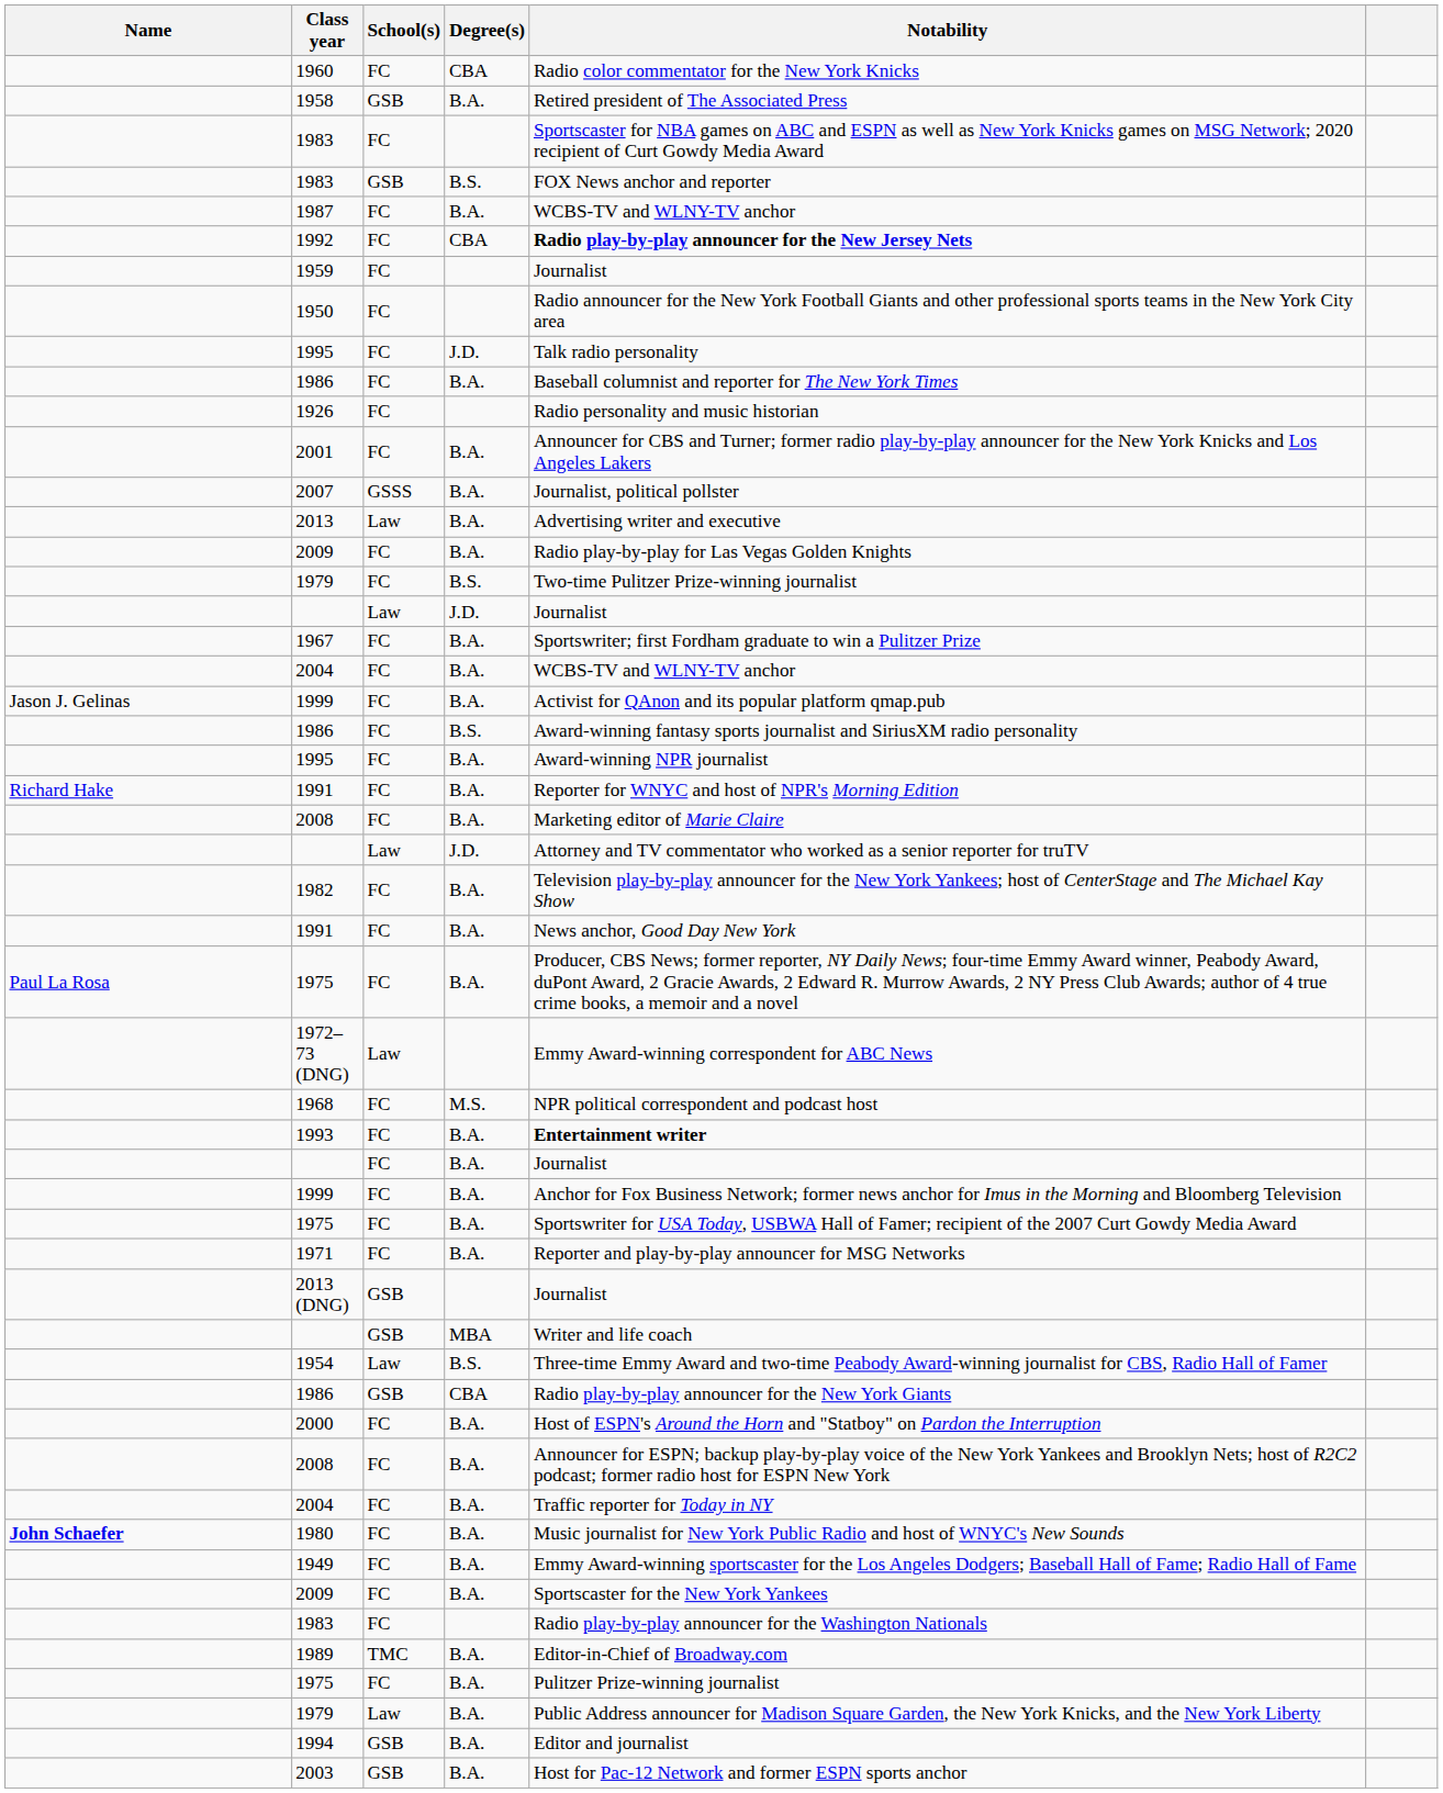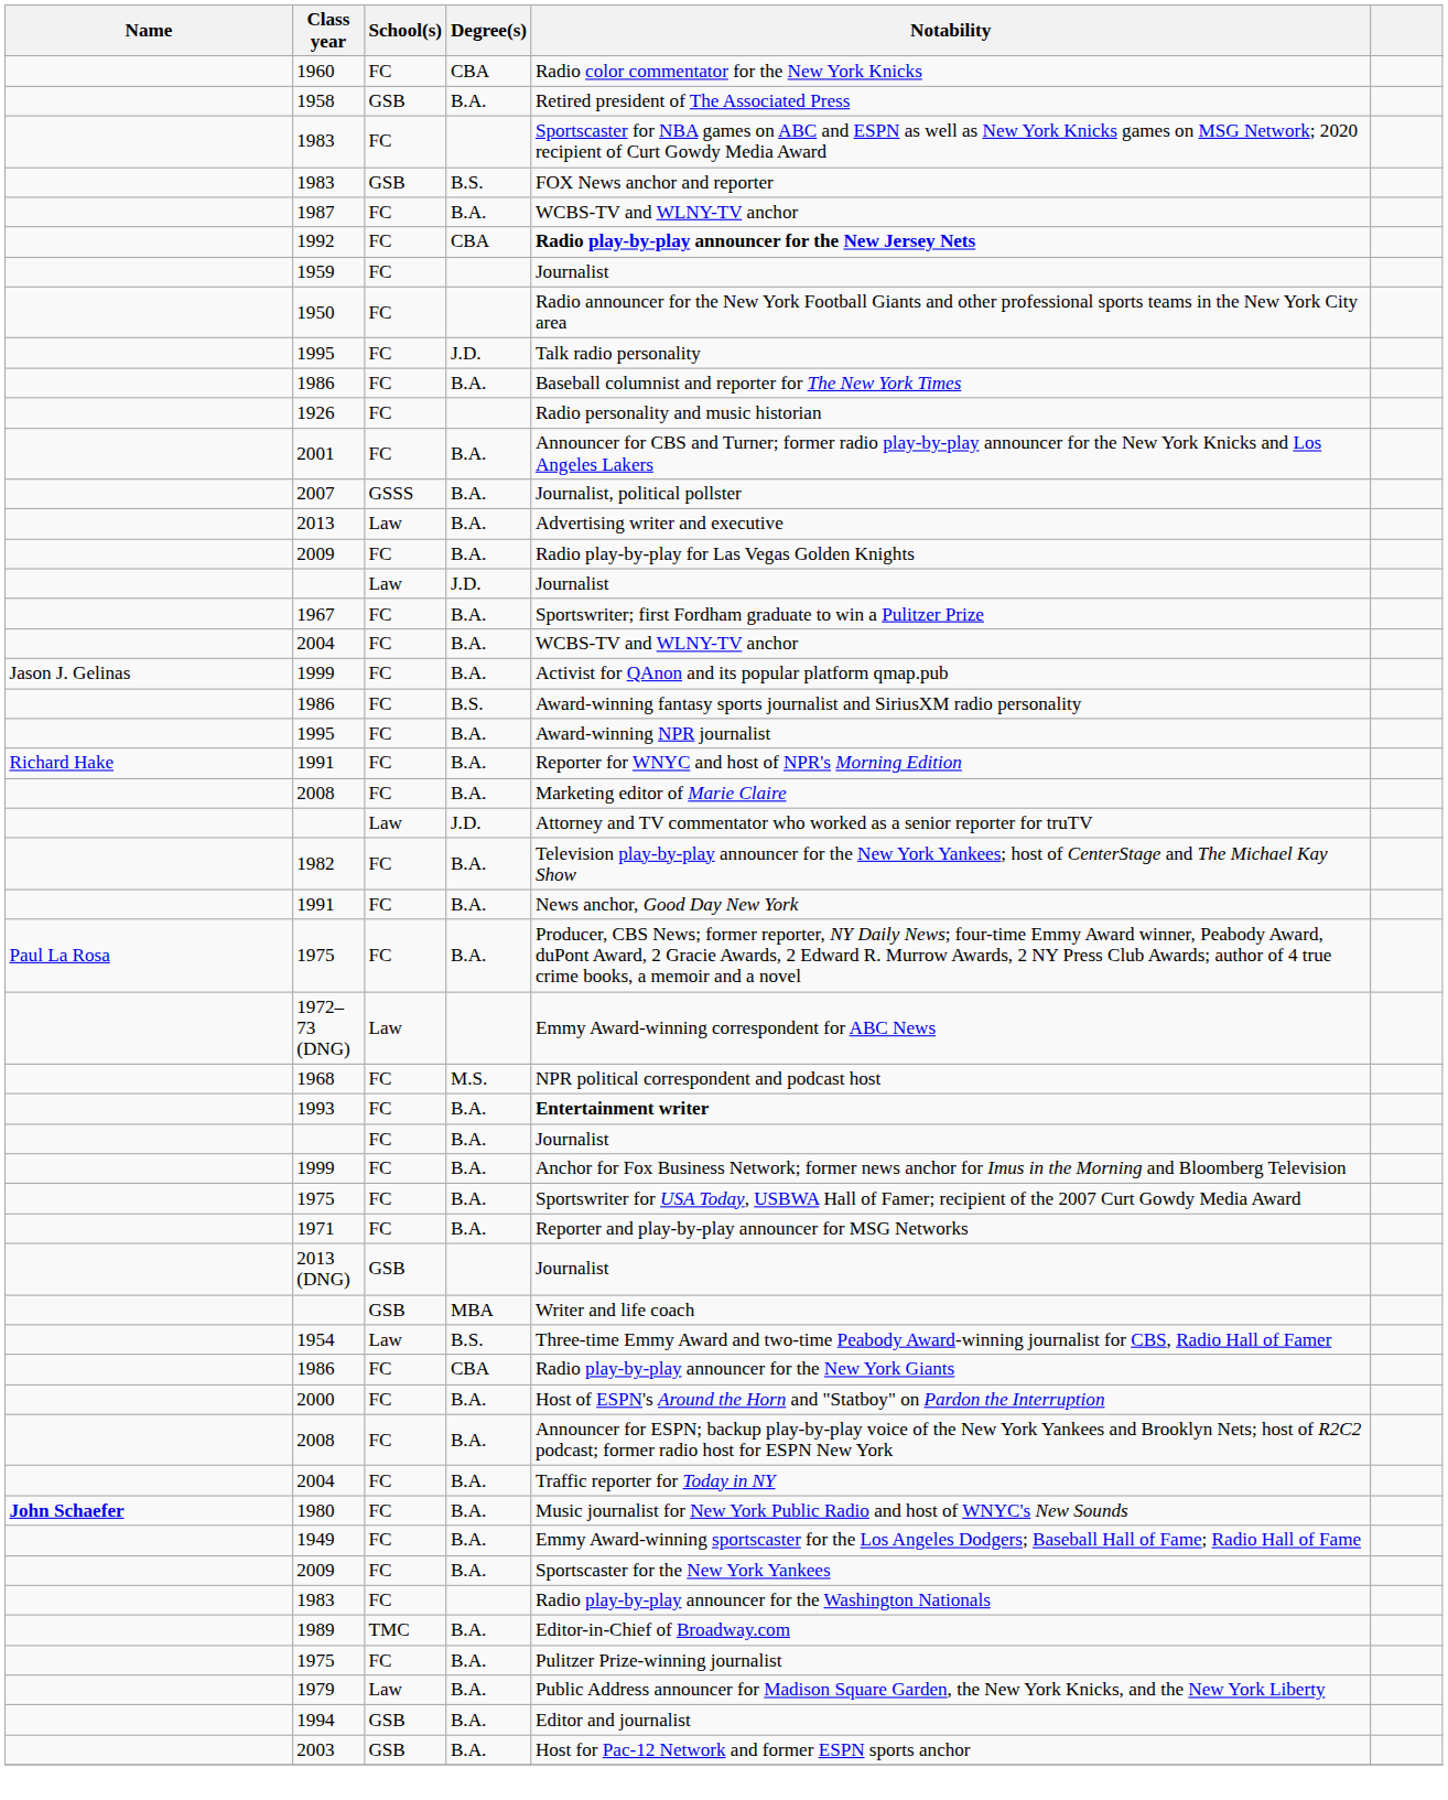- row: 1979 | FC | B.S. | Two-time Pulitzer Prize-winning journalist
1986 / CBA | School(s): GSB -> FC
